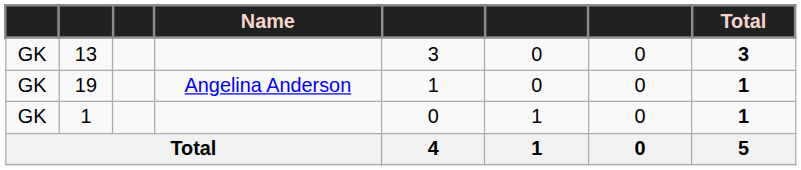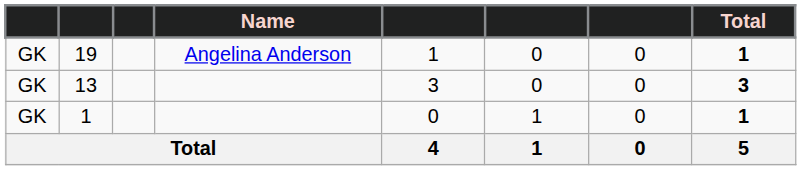rows swapped: 13 <-> 19
